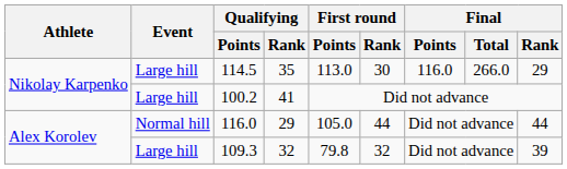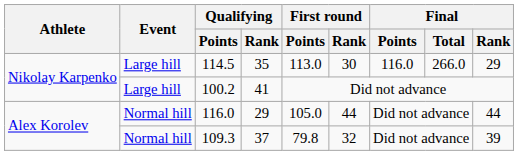109.3 | Event: Large hill -> Normal hill
109.3 | Qualifying / Rank: 32 -> 37
